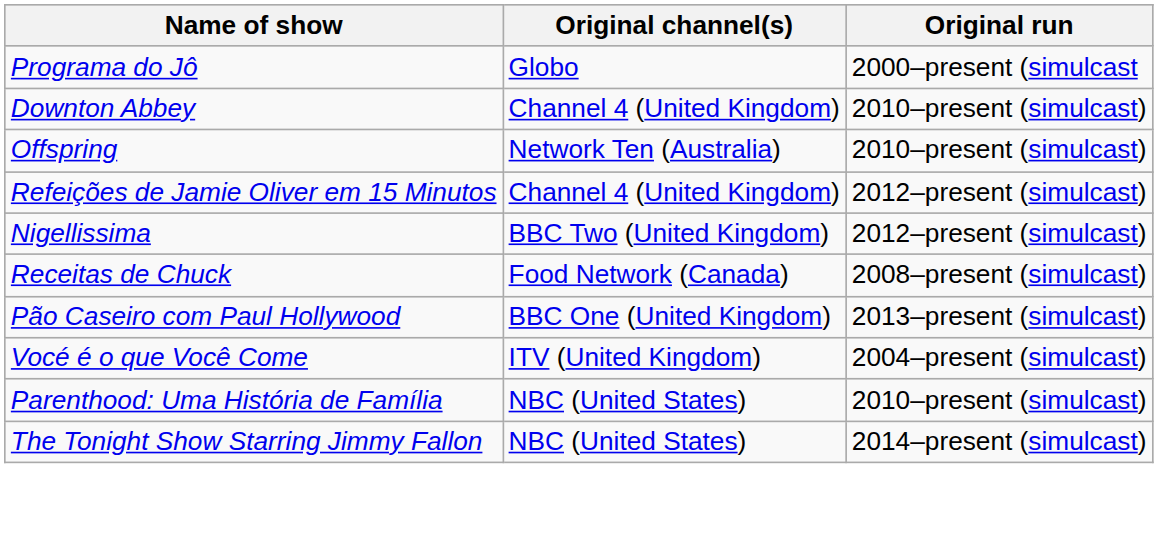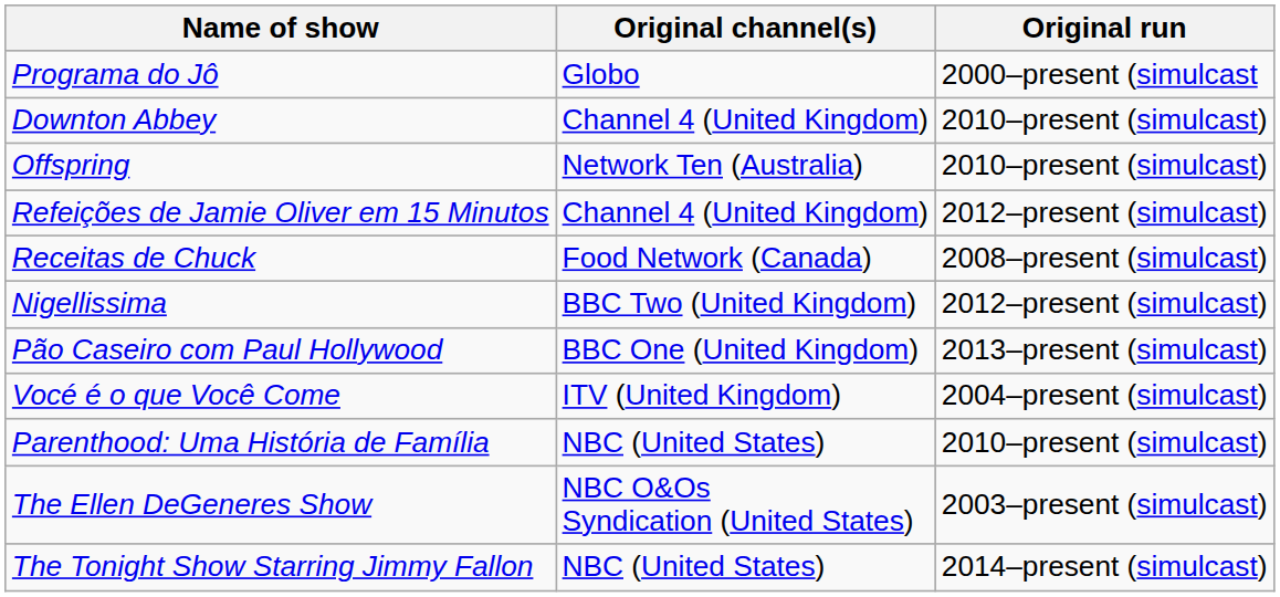rows swapped: Receitas de Chuck <-> Nigellissima
+ row: The Ellen DeGeneres Show | NBC O&Os Syndication (United States) | 2003–present (simulcast)
